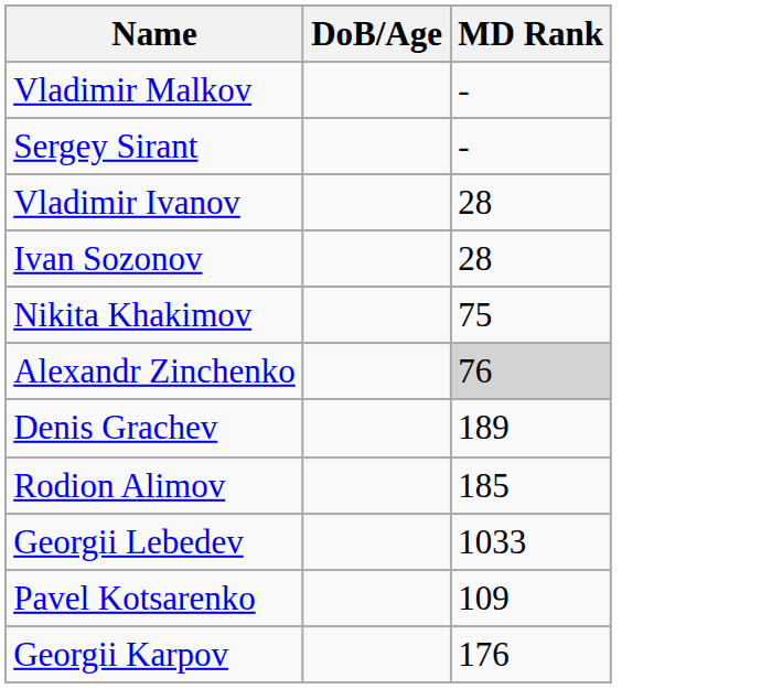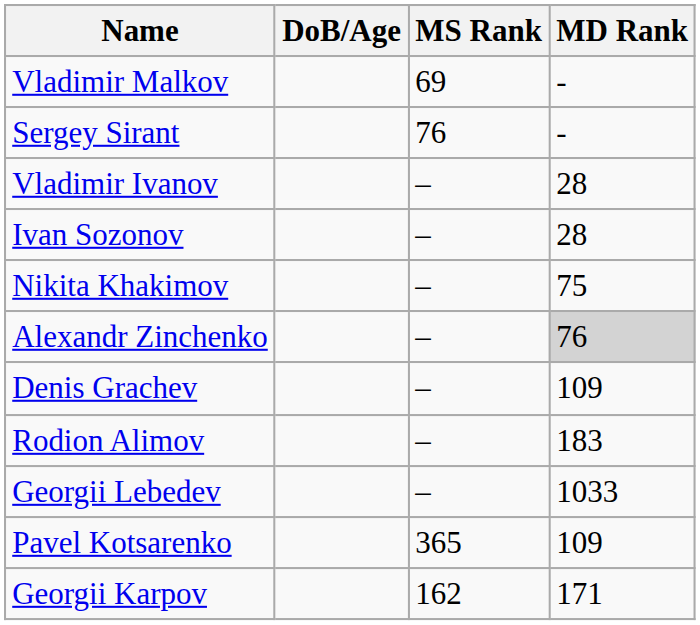+ column: MS Rank | 69 | 76 | – | – | – | – | – | – | – | 365 | 162
Denis Grachev | MD Rank: 189 -> 109
Rodion Alimov | MD Rank: 185 -> 183
Georgii Karpov | MD Rank: 176 -> 171
